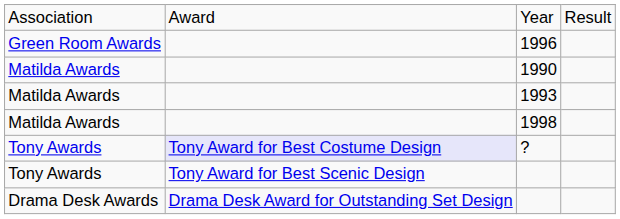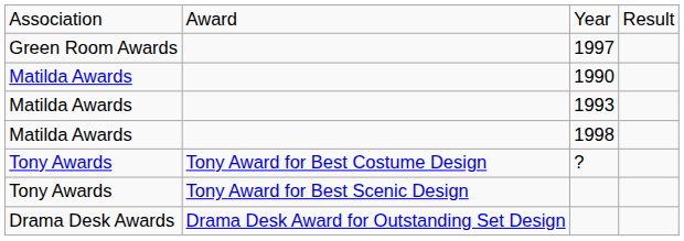- row: Green Room Awards | 1996
+ row: Green Room Awards | 1997
? | column 2: lavender background -> no background
